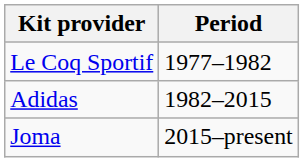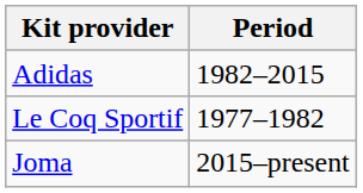rows swapped: Le Coq Sportif <-> Adidas
